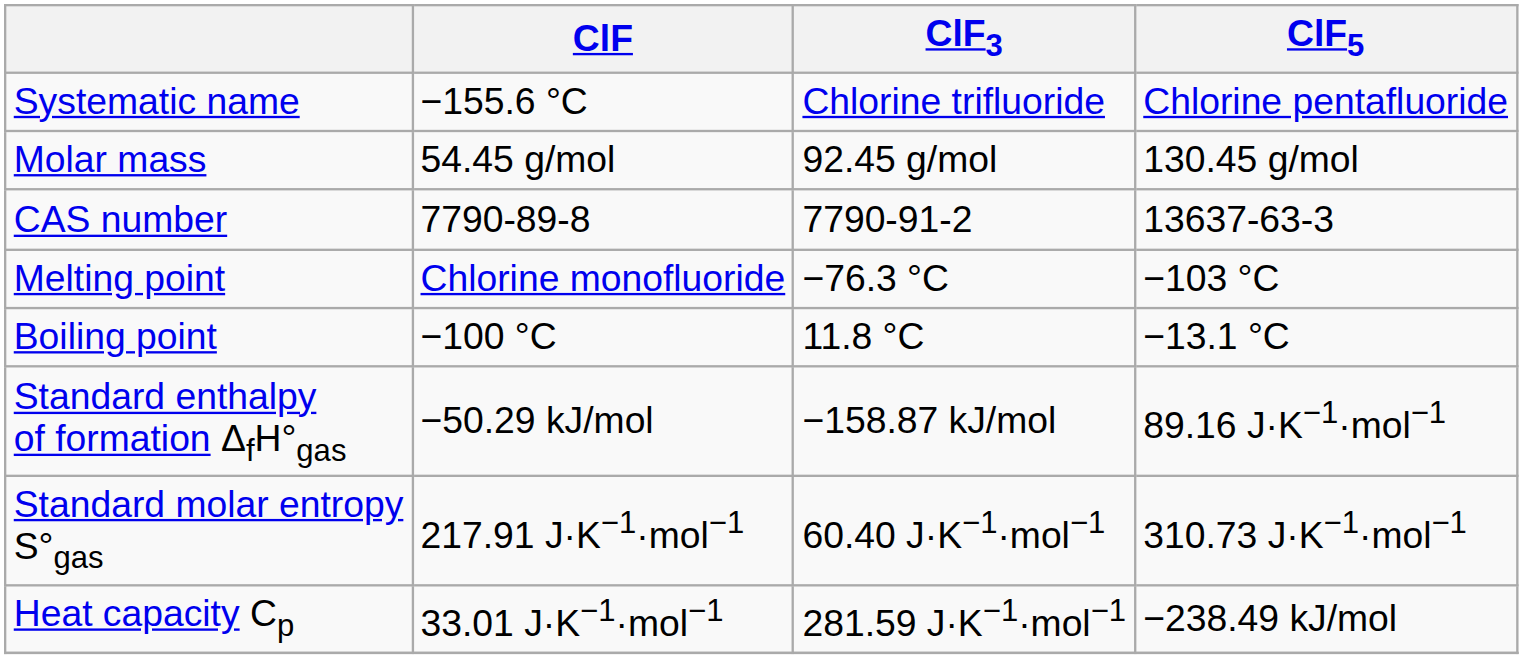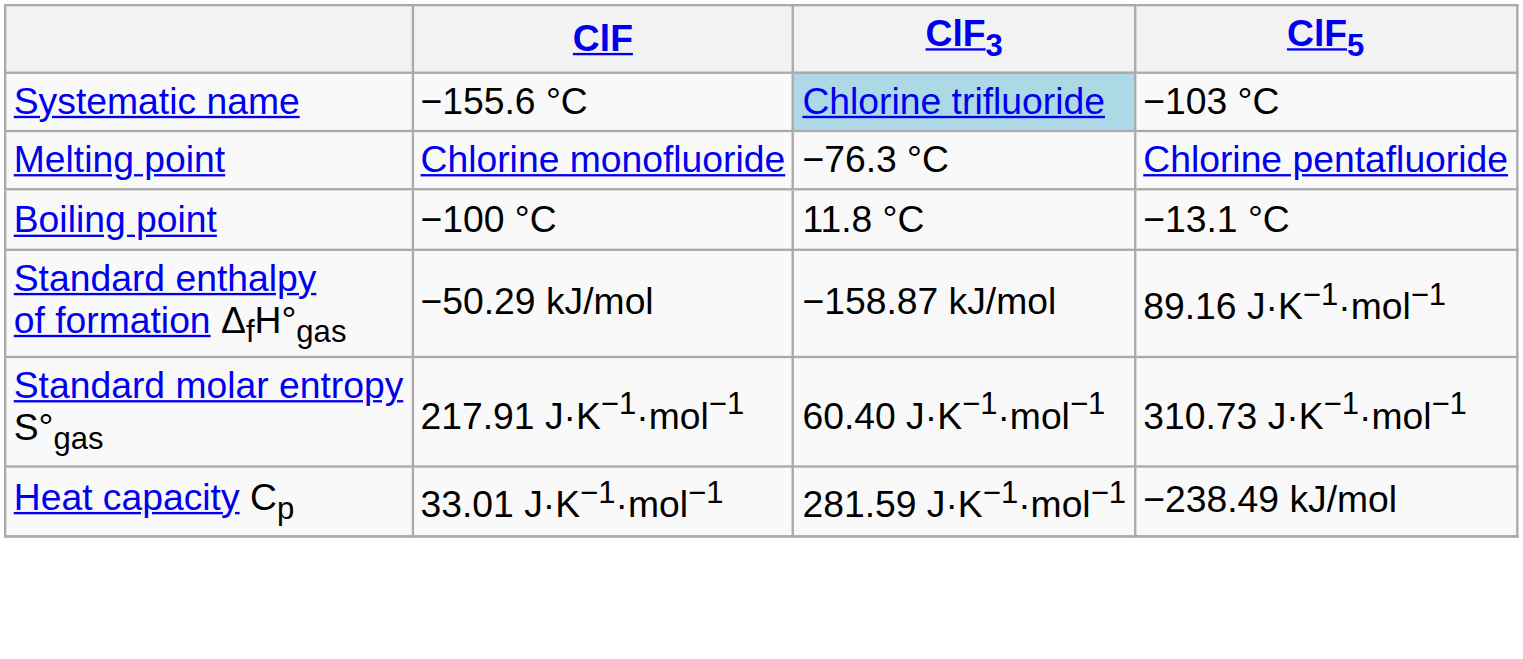Systematic name | ClF3: no background -> lightblue background
Systematic name | ClF5: Chlorine pentafluoride -> −103 °C
- row: Molar mass | 54.45 g/mol | 92.45 g/mol | 130.45 g/mol
- row: CAS number | 7790-89-8 | 7790-91-2 | 13637-63-3
Melting point | ClF5: −103 °C -> Chlorine pentafluoride
